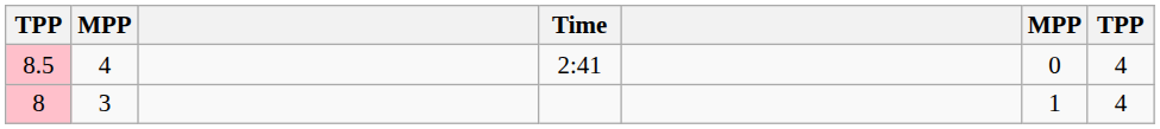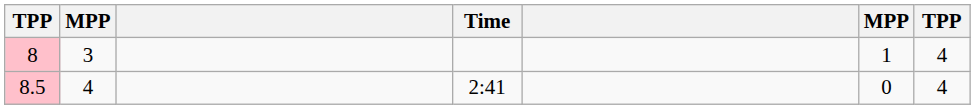rows swapped: 8.5 <-> 8
